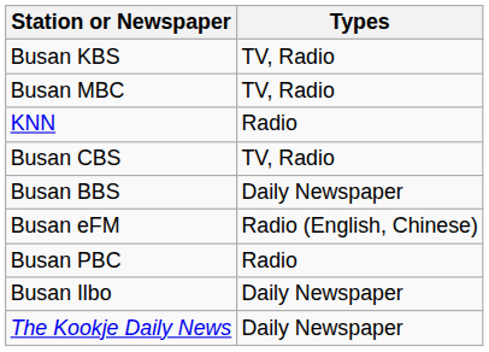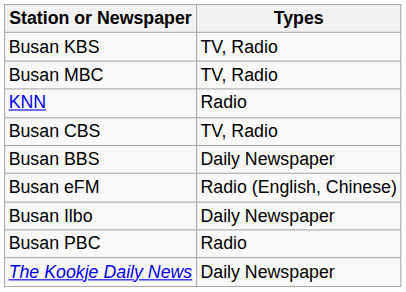rows swapped: Busan PBC <-> Busan Ilbo
